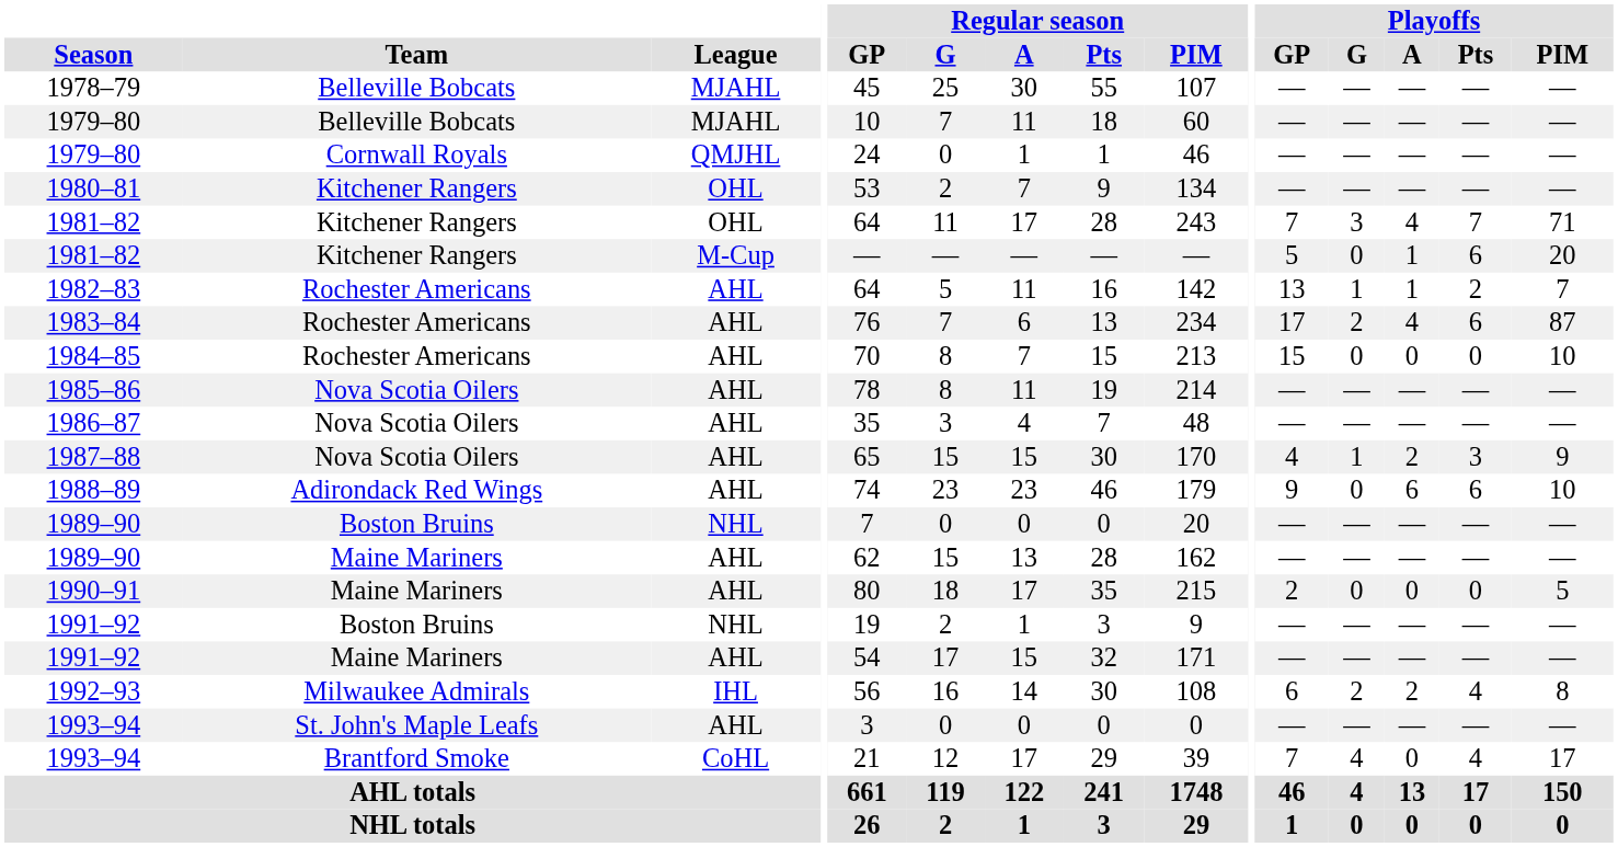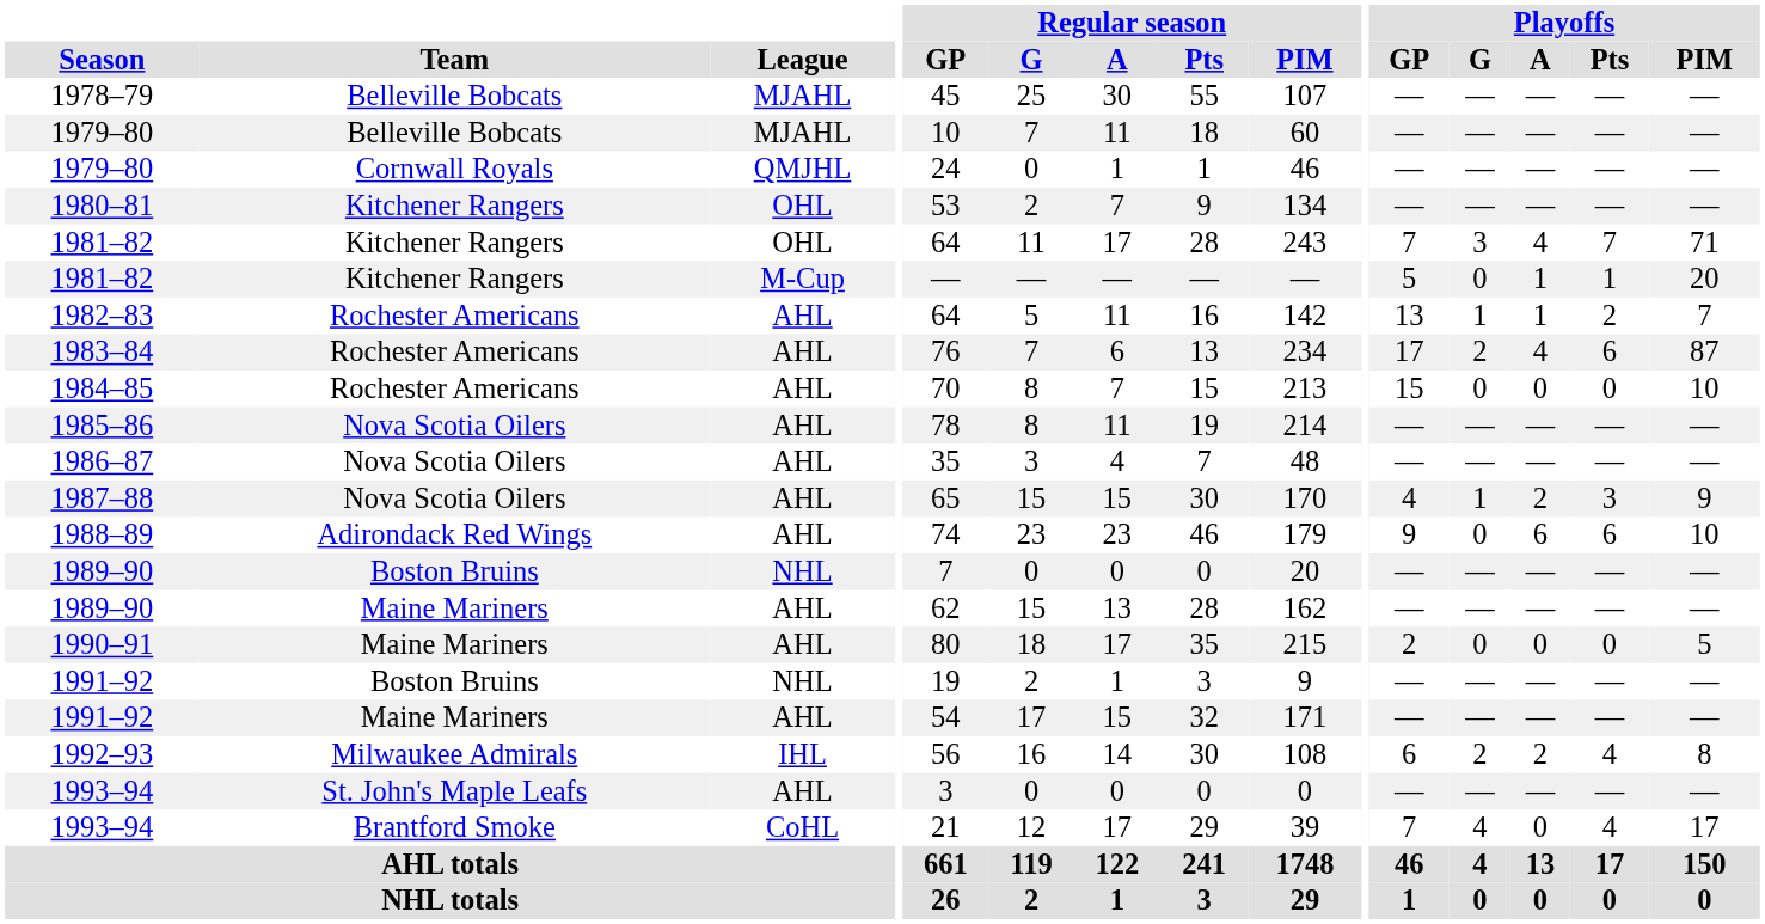1981–82 / M-Cup | Playoffs / Pts: 6 -> 1
